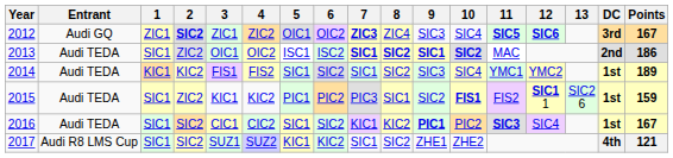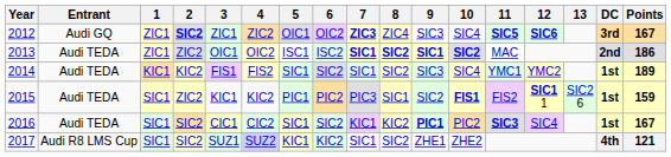2013 | 1: SIC1 -> ZIC1
